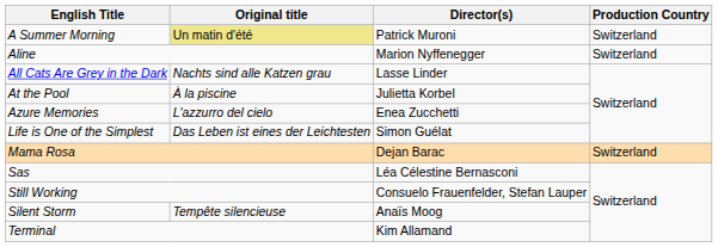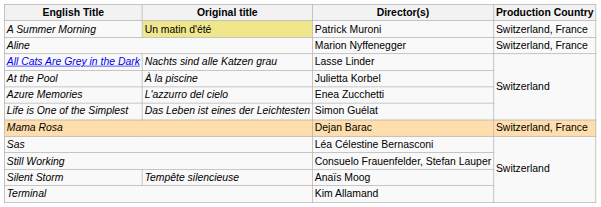A Summer Morning | Production Country: Switzerland -> Switzerland, France
Aline | Production Country: Switzerland -> Switzerland, France
Mama Rosa | Production Country: Switzerland -> Switzerland, France
